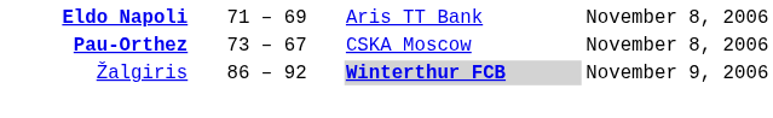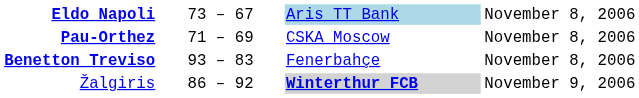Eldo Napoli | column 2: 71 – 69 -> 73 – 67
Eldo Napoli | column 3: no background -> lightblue background
Pau-Orthez | column 2: 73 – 67 -> 71 – 69
+ row: Benetton Treviso | 93 – 83 | Fenerbahçe | November 8, 2006
